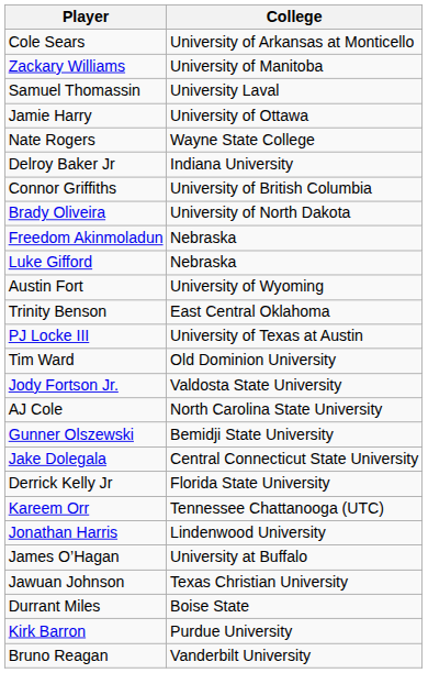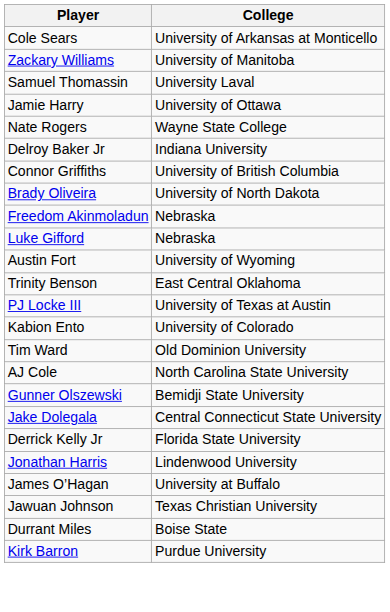+ row: Kabion Ento | University of Colorado
- row: Jody Fortson Jr. | Valdosta State University
- row: Kareem Orr | Tennessee Chattanooga (UTC)
- row: Bruno Reagan | Vanderbilt University
